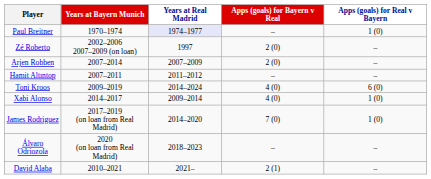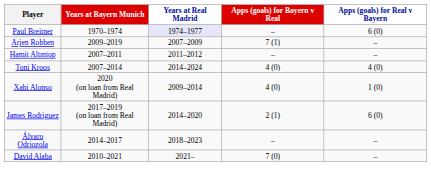Paul Breitner | Apps (goals) for Real v Bayern: 1 (0) -> 6 (0)
- row: Zé Roberto | 2002–2006 2007–2009 (on loan) | 1997 | 2 (0) | –
Arjen Robben | Years at Bayern Munich: 2007–2014 -> 2009–2019
Arjen Robben | Apps (goals) for Bayern v Real: 2 (0) -> 7 (1)
Toni Kroos | Years at Bayern Munich: 2009–2019 -> 2007–2014
Toni Kroos | Apps (goals) for Real v Bayern: 6 (0) -> 4 (0)
Xabi Alonso | Years at Bayern Munich: 2014–2017 -> 2020 (on loan from Real Madrid)
James Rodriguez | Apps (goals) for Bayern v Real: 7 (0) -> 2 (1)
James Rodriguez | Apps (goals) for Real v Bayern: 1 (0) -> 6 (0)
Álvaro Odriozola | Years at Bayern Munich: 2020 (on loan from Real Madrid) -> 2014–2017
David Alaba | Apps (goals) for Bayern v Real: 2 (1) -> 7 (0)
